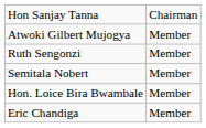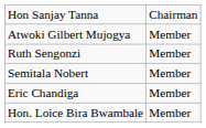rows swapped: Eric Chandiga <-> Hon. Loice Bira Bwambale
